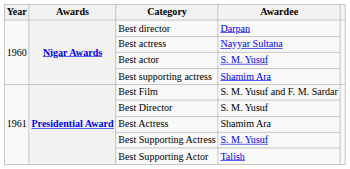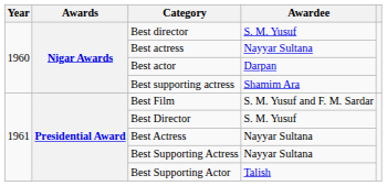Best director | Awardee: Darpan -> S. M. Yusuf
Best actor | Awardee: S. M. Yusuf -> Darpan
Best Actress | Awardee: Shamim Ara -> Nayyar Sultana
Best Supporting Actress | Awardee: S. M. Yusuf -> Nayyar Sultana
